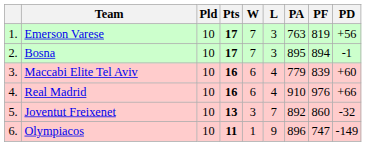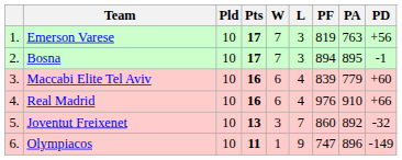columns swapped: PF <-> PA
